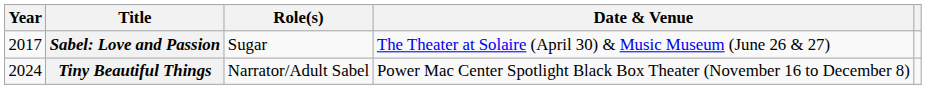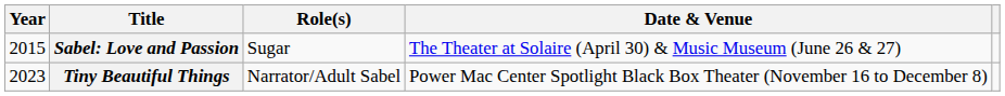Sabel: Love and Passion | Year: 2017 -> 2015
Tiny Beautiful Things | Year: 2024 -> 2023
